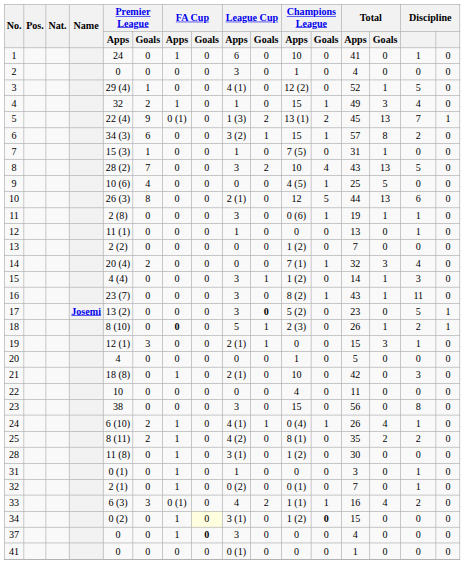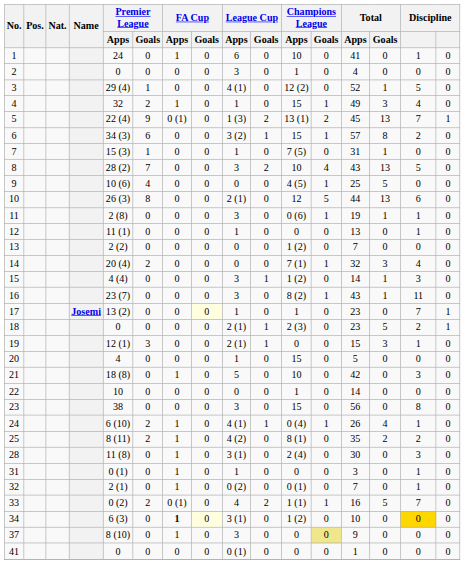17 | FA Cup / Goals: no background -> lightyellow background
17 | League Cup / Apps: 3 -> 1
17 | League Cup / Goals: bold -> normal
17 | Champions League / Apps: 5 (2) -> 1
17 | column 15: 5 -> 7
18 | Premier League / Apps: 8 (10) -> 0
18 | FA Cup / Apps: bold -> normal
18 | League Cup / Apps: 5 -> 2 (1)
18 | Total / Apps: 26 -> 23
18 | Total / Goals: 1 -> 5
20 | League Cup / Apps: 0 -> 1
20 | Champions League / Apps: 1 -> 15
21 | League Cup / Apps: 2 (1) -> 5
22 | Champions League / Apps: 4 -> 1
22 | Total / Apps: 11 -> 14
28 | Champions League / Apps: 1 (2) -> 2 (4)
28 | column 15: 0 -> 3
33 | Premier League / Apps: 6 (3) -> 0 (2)
33 | Premier League / Goals: 3 -> 2
33 | Total / Goals: 4 -> 5
33 | column 15: 2 -> 7
34 | Premier League / Apps: 0 (2) -> 6 (3)
34 | FA Cup / Apps: normal -> bold
34 | Champions League / Goals: bold -> normal
34 | Total / Apps: 15 -> 10
34 | column 15: no background -> gold background
37 | Premier League / Apps: 0 -> 8 (10)
37 | FA Cup / Goals: bold -> normal
37 | Champions League / Goals: no background -> khaki background
37 | Total / Apps: 4 -> 9
